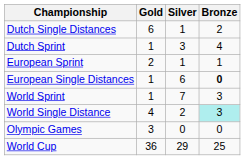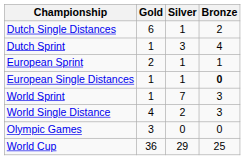European Single Distances | Silver: 6 -> 1
World Single Distance | Bronze: paleturquoise background -> no background
